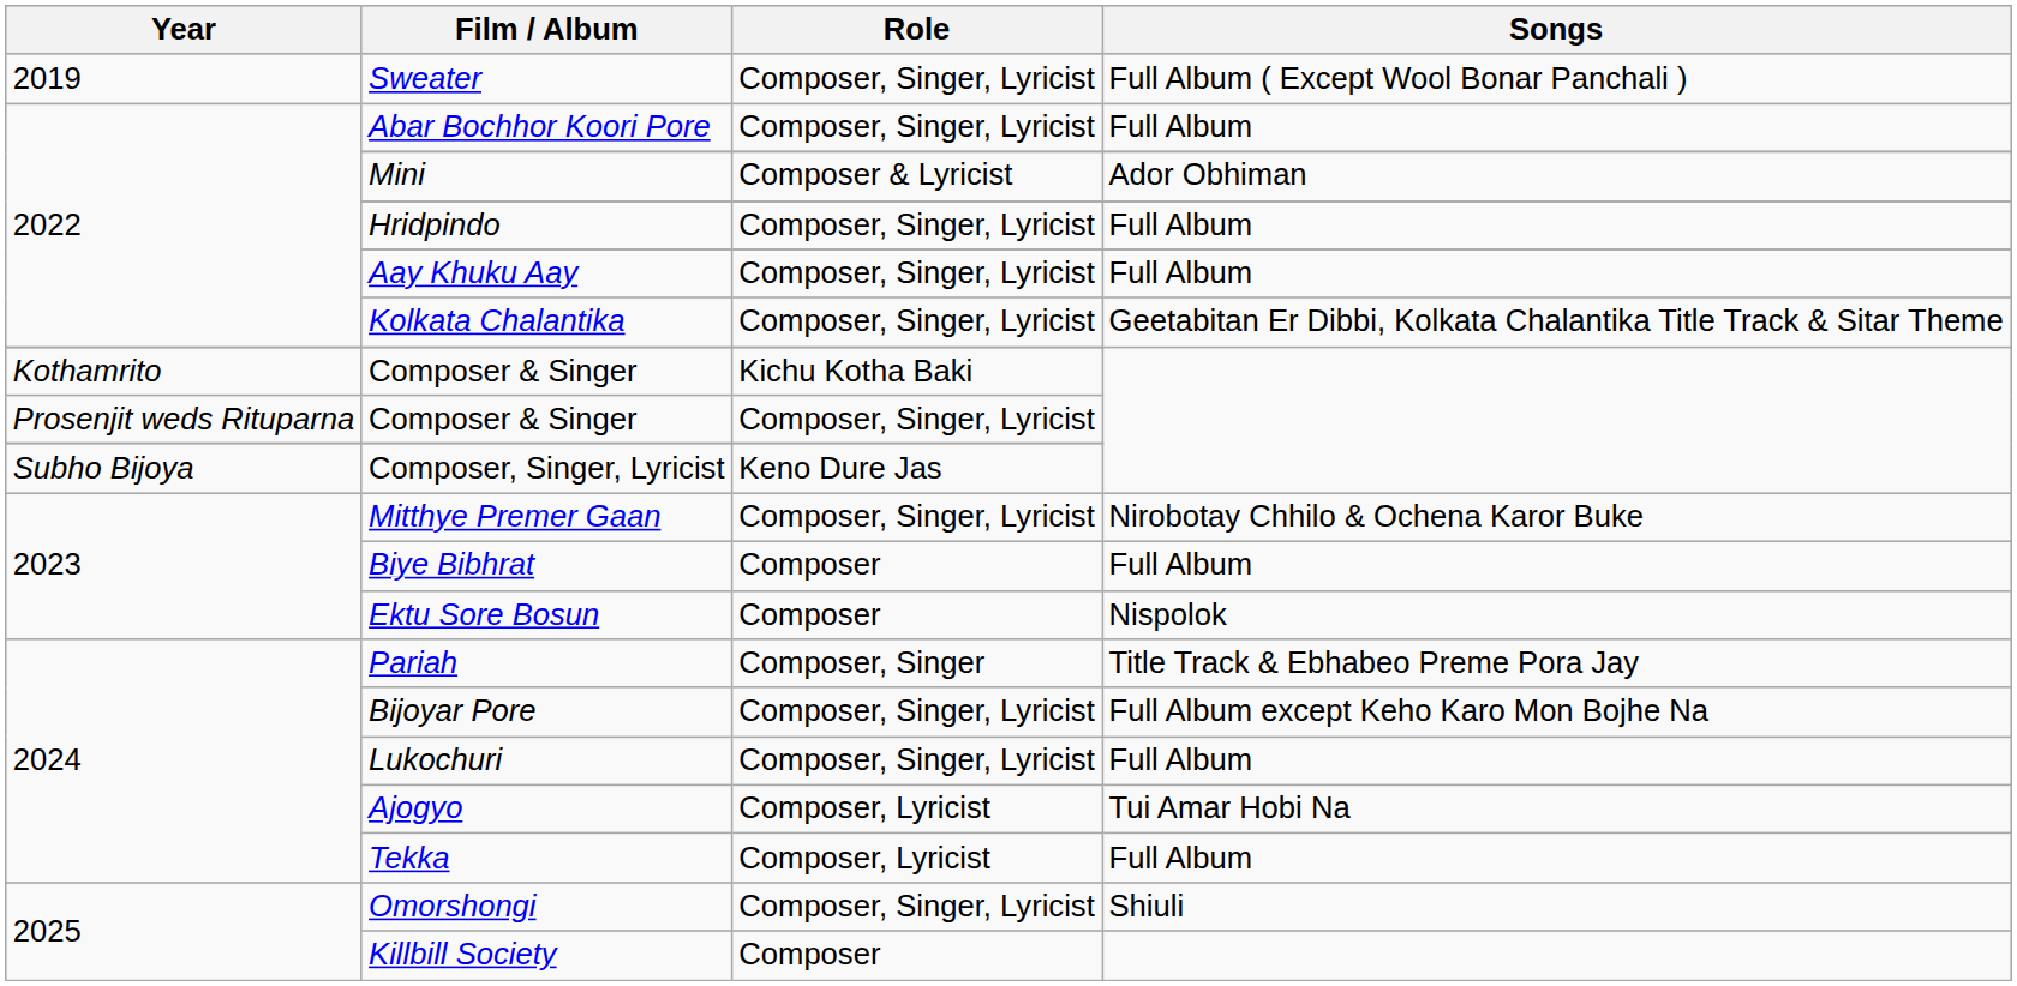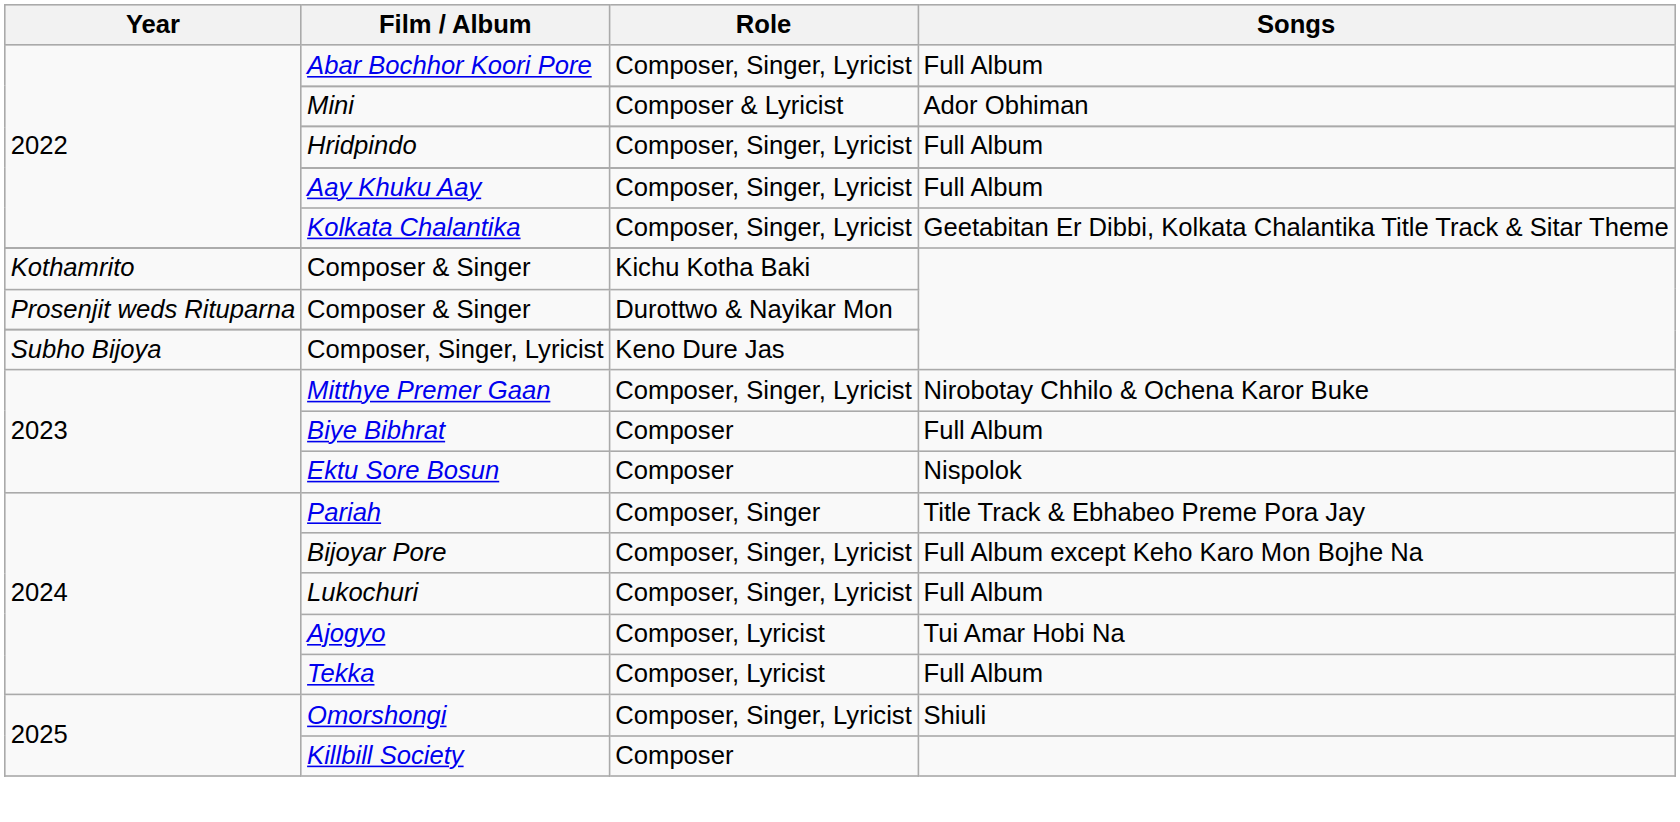- row: 2019 | Sweater | Composer, Singer, Lyricist | Full Album ( Except Wool Bonar Panchali )
Prosenjit weds Rituparna / Composer & Singer | Role: Composer, Singer, Lyricist -> Durottwo & Nayikar Mon
